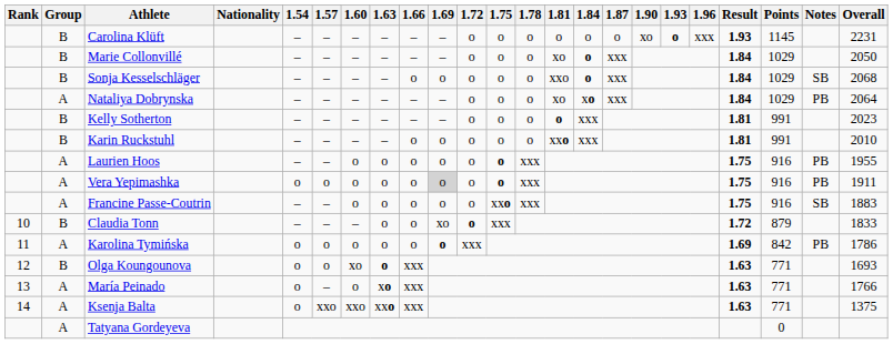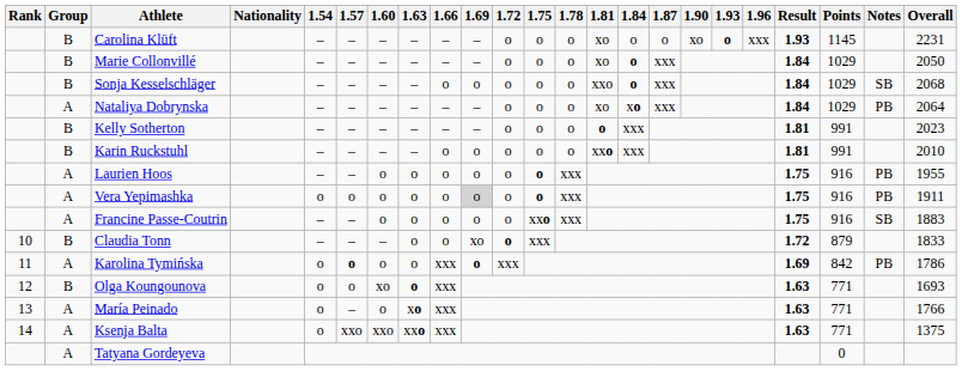Carolina Klüft | 1.81: o -> xo
Karolina Tymińska | 1.57: normal -> bold
Karolina Tymińska | 1.66: o -> xxx
